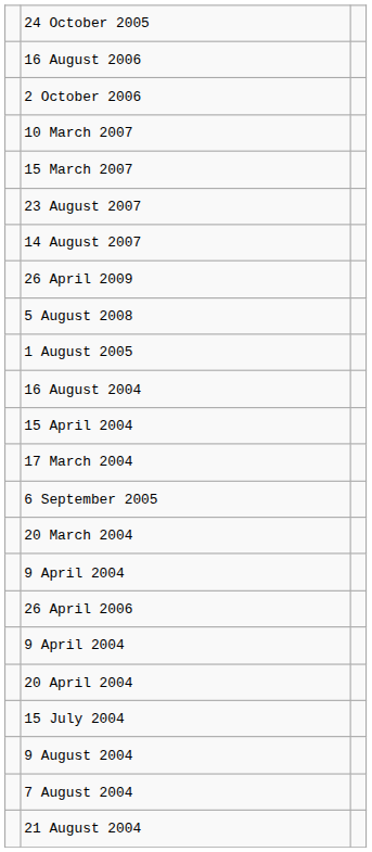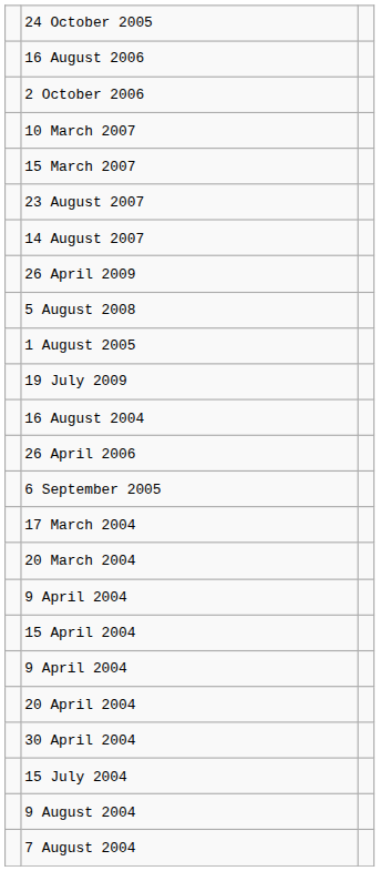+ row: 19 July 2009
rows swapped: 26 April 2006 <-> 15 April 2004
rows swapped: 6 September 2005 <-> 17 March 2004
+ row: 30 April 2004
- row: 21 August 2004
